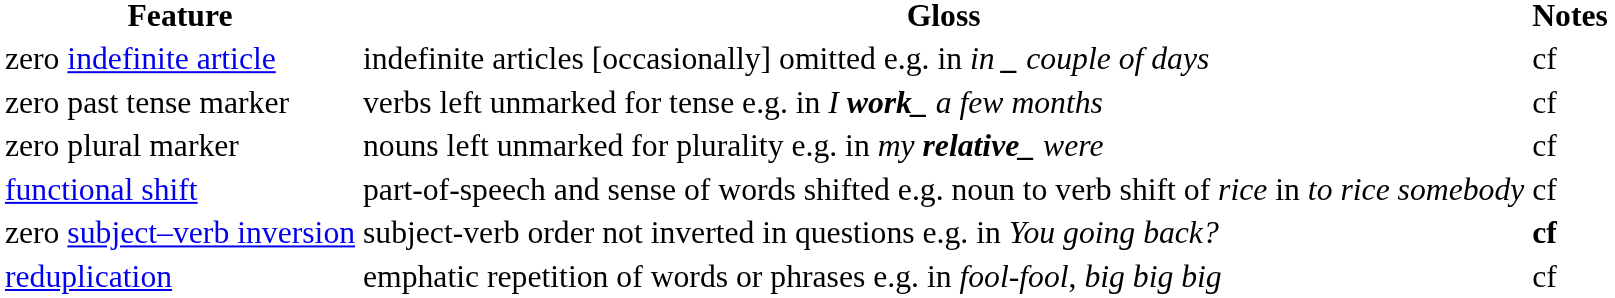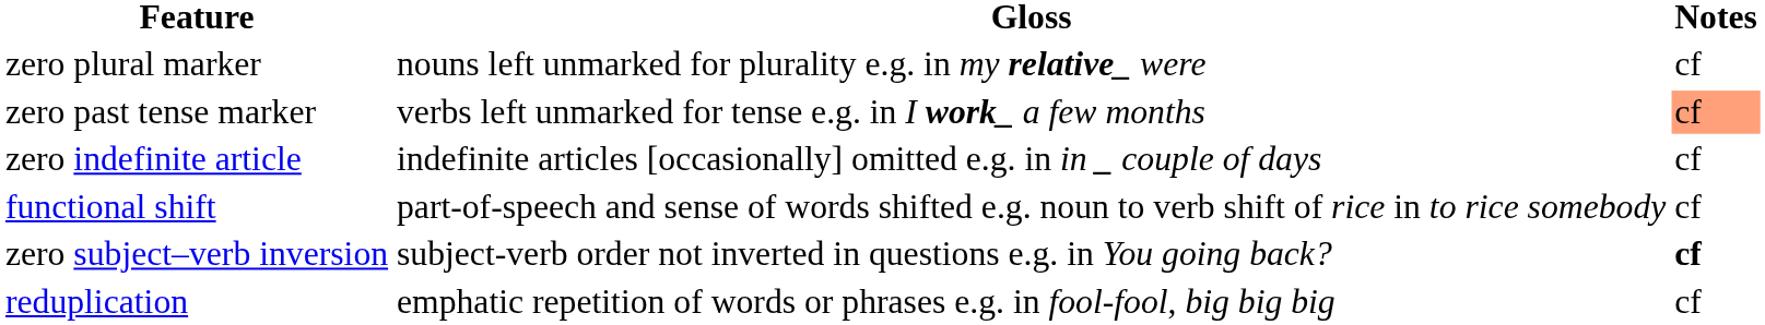rows swapped: zero indefinite article <-> zero plural marker
zero past tense marker | Notes: no background -> lightsalmon background
